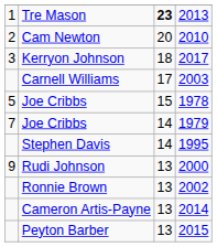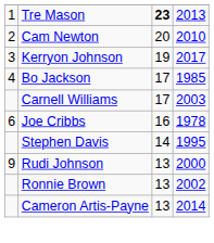Kerryon Johnson | column 3: 18 -> 19
+ row: 4 | Bo Jackson | 17 | 1985
Joe Cribbs / 1978 | column 1: 5 -> 6
Joe Cribbs / 1978 | column 3: 15 -> 16
- row: 7 | Joe Cribbs | 14 | 1979
- row: Peyton Barber | 13 | 2015
